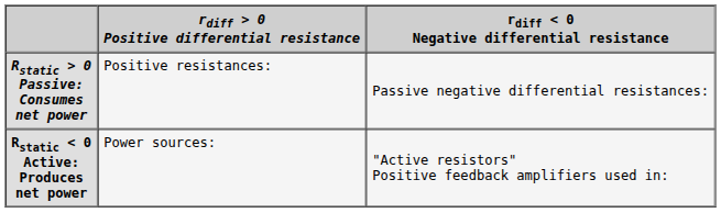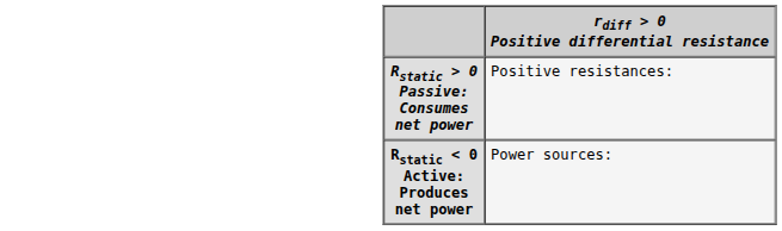- column: rdiff < 0 Negative differential resistance | Passive negative differential resistances: | "Active resistors" Positive feedback amplifiers used in:
